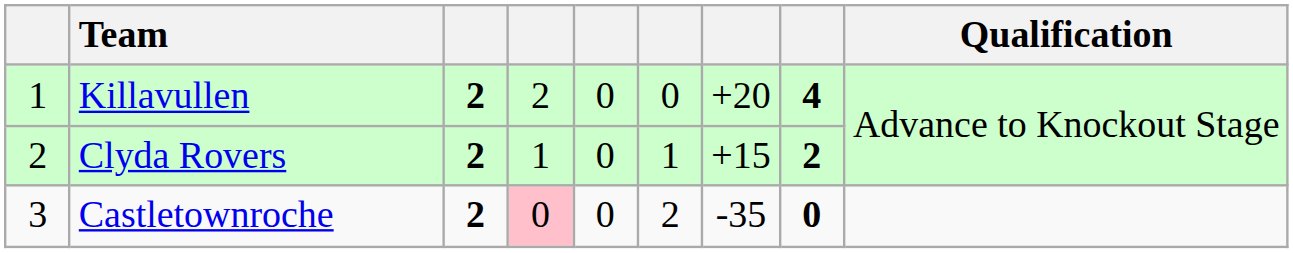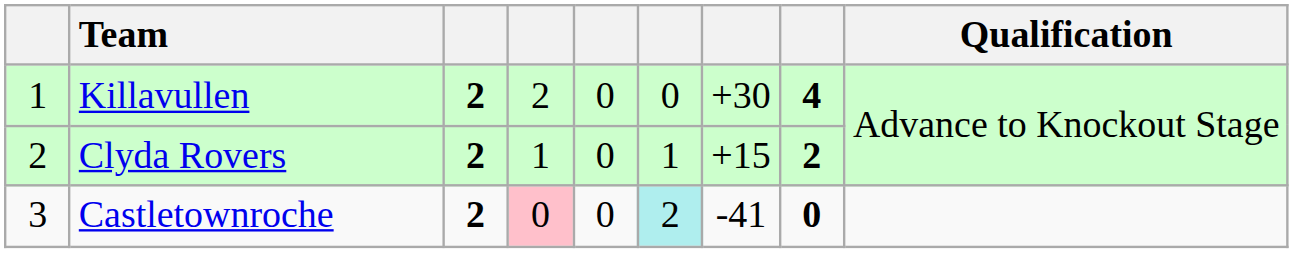Killavullen | column 7: +20 -> +30
Castletownroche | column 6: no background -> paleturquoise background
Castletownroche | column 7: -35 -> -41
